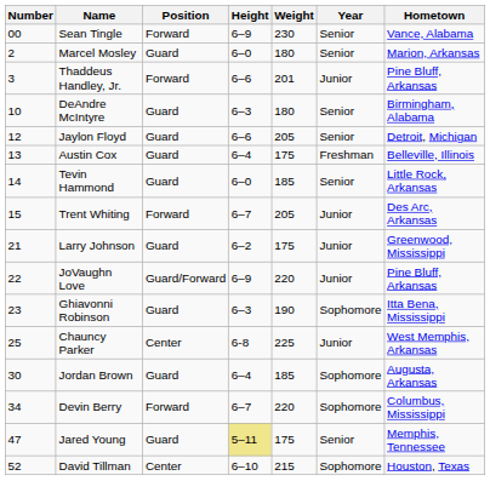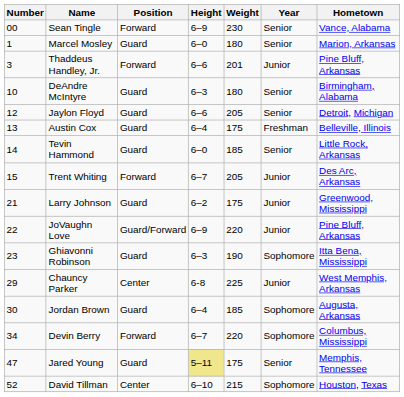Marcel Mosley | Number: 2 -> 1
Chauncy Parker | Number: 25 -> 29
